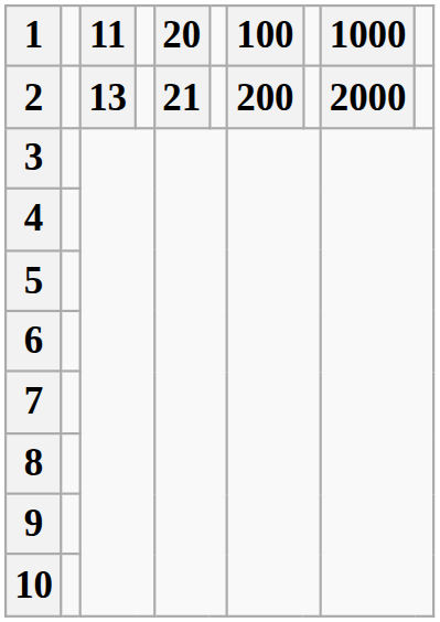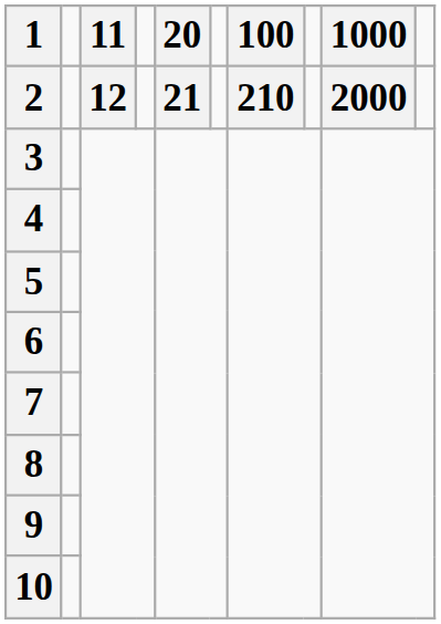2 | 11: 13 -> 12
2 | 100: 200 -> 210
